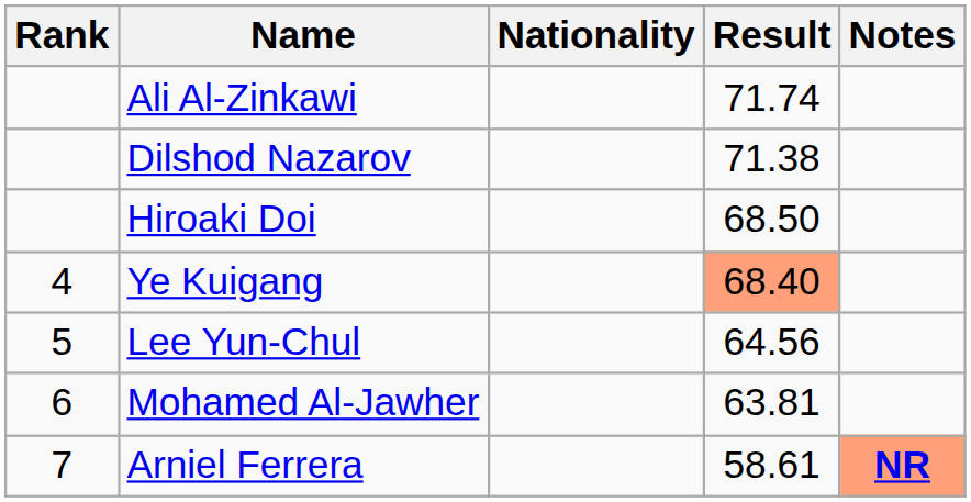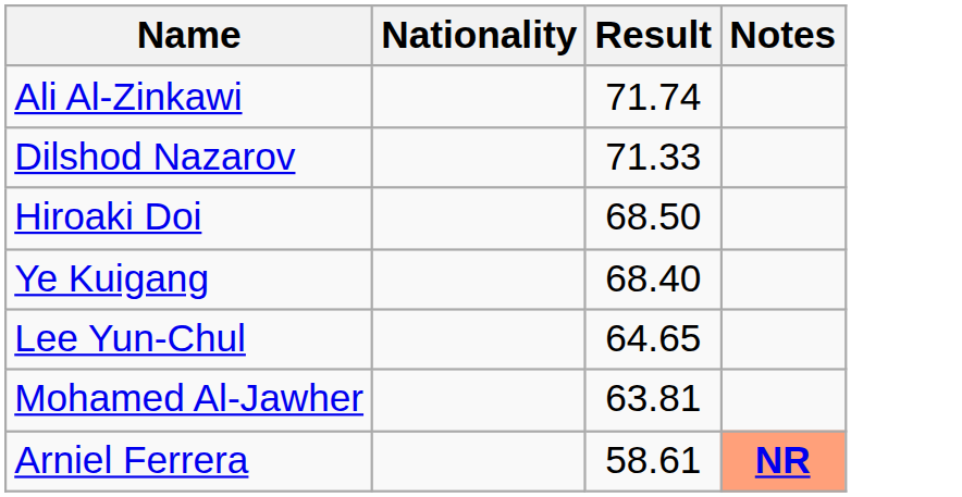- column: Rank | 4 | 5 | 6 | 7
Dilshod Nazarov | Result: 71.38 -> 71.33
Ye Kuigang | Result: lightsalmon background -> no background
Lee Yun-Chul | Result: 64.56 -> 64.65
